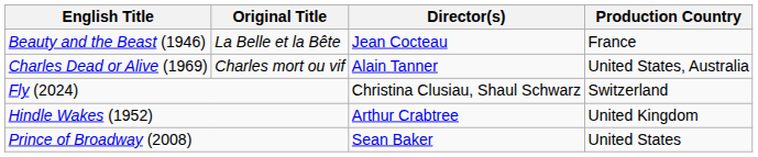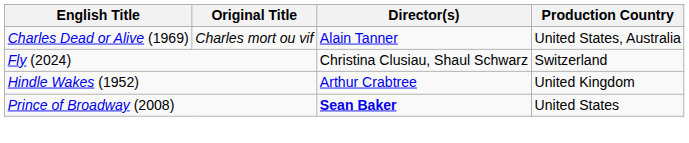- row: Beauty and the Beast (1946) | La Belle et la Bête | Jean Cocteau | France
Prince of Broadway (2008) | Director(s): normal -> bold
